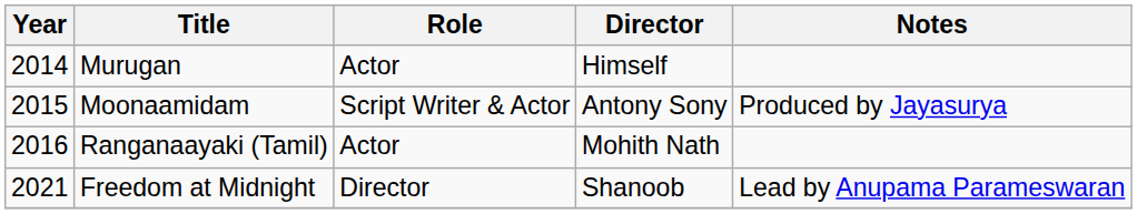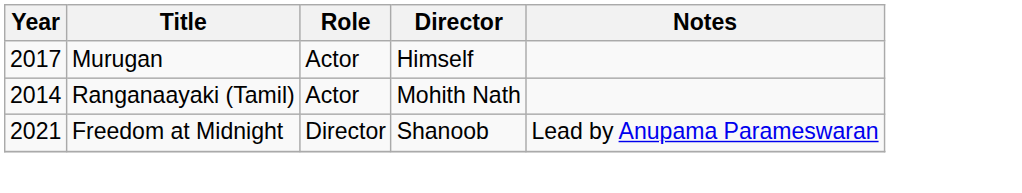Murugan | Year: 2014 -> 2017
- row: 2015 | Moonaamidam | Script Writer & Actor | Antony Sony | Produced by Jayasurya
Ranganaayaki (Tamil) | Year: 2016 -> 2014
